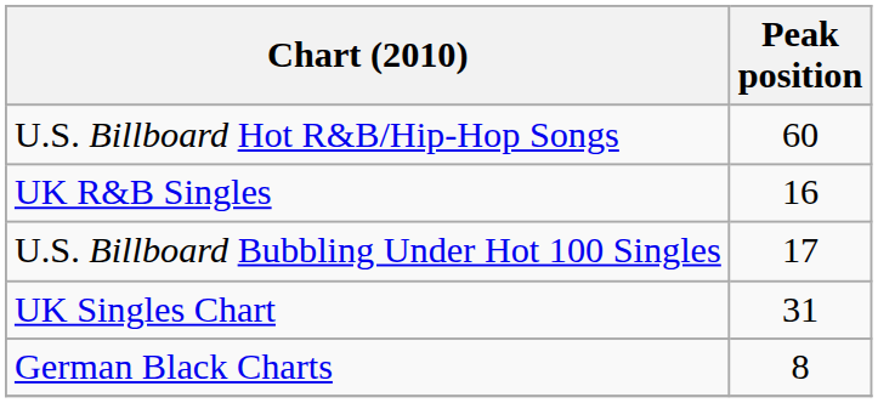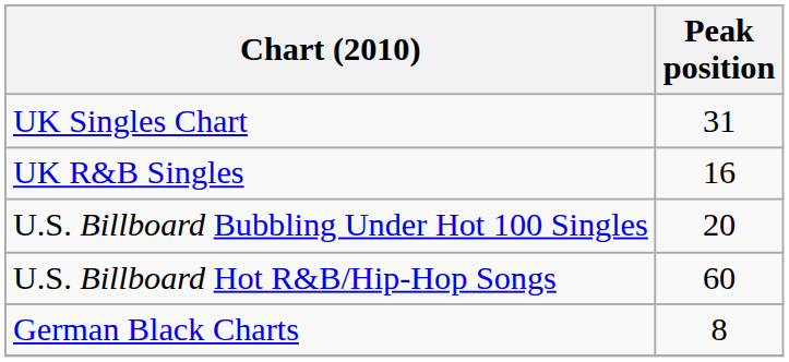rows swapped: UK Singles Chart <-> U.S. Billboard Hot R&B/Hip-Hop Songs
U.S. Billboard Bubbling Under Hot 100 Singles | Peak position: 17 -> 20
